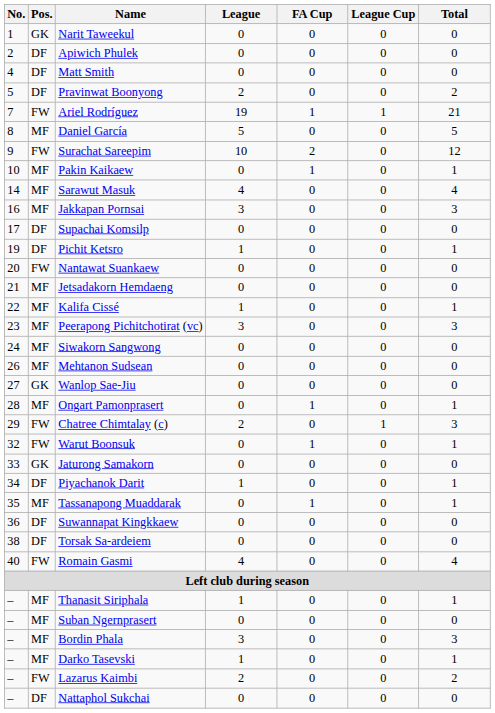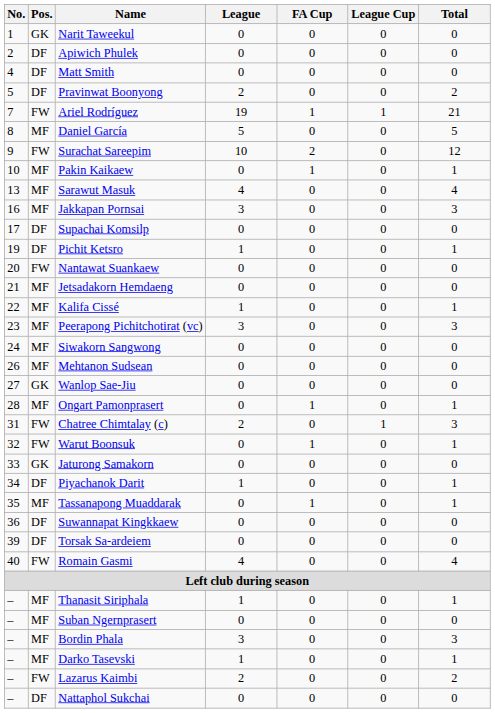Sarawut Masuk | No.: 14 -> 13
Chatree Chimtalay (c) | No.: 29 -> 31
Torsak Sa-ardeiem | No.: 38 -> 39
